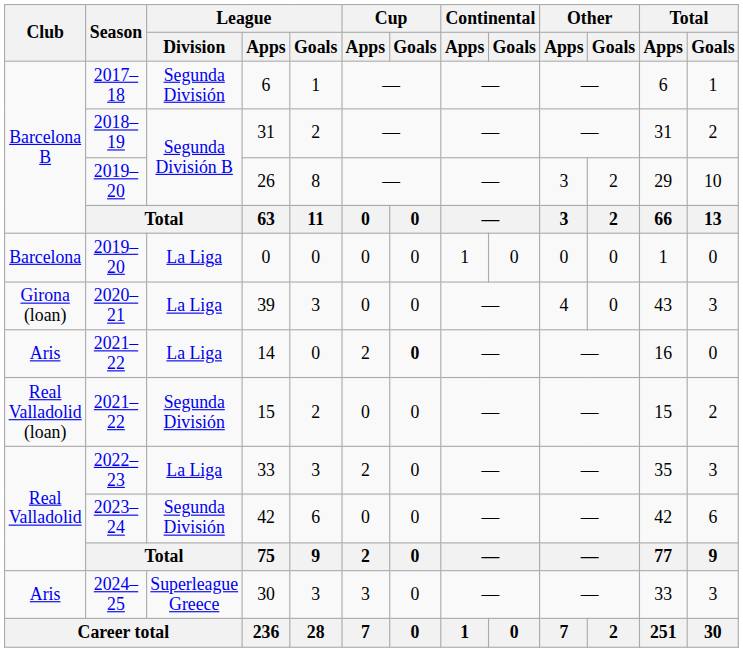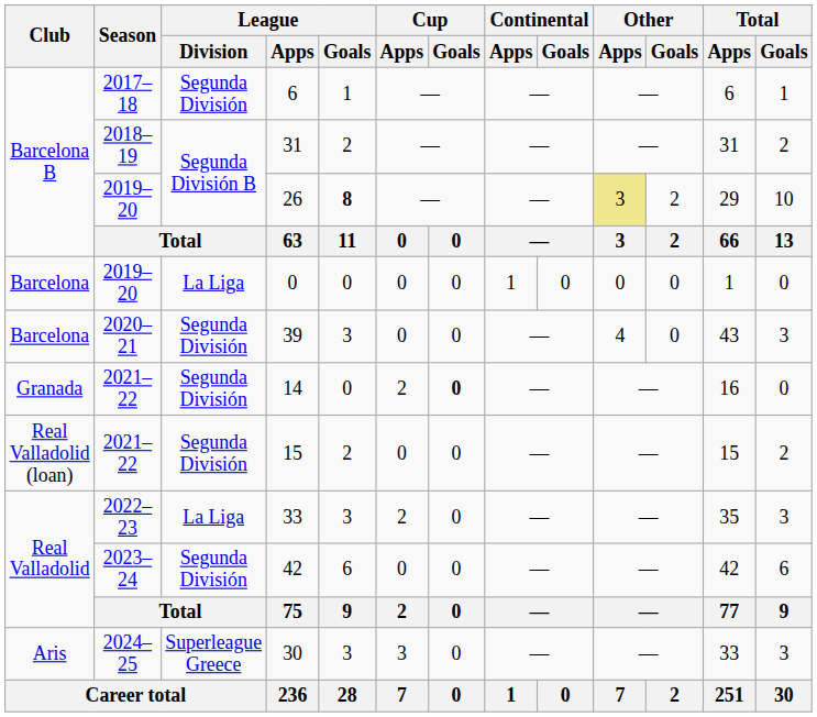26 | League / Goals: normal -> bold
26 | Other / Apps: no background -> khaki background
39 | Club: Girona (loan) -> Barcelona
39 | League / Division: La Liga -> Segunda División
14 | Club: Aris -> Granada
14 | League / Division: La Liga -> Segunda División
